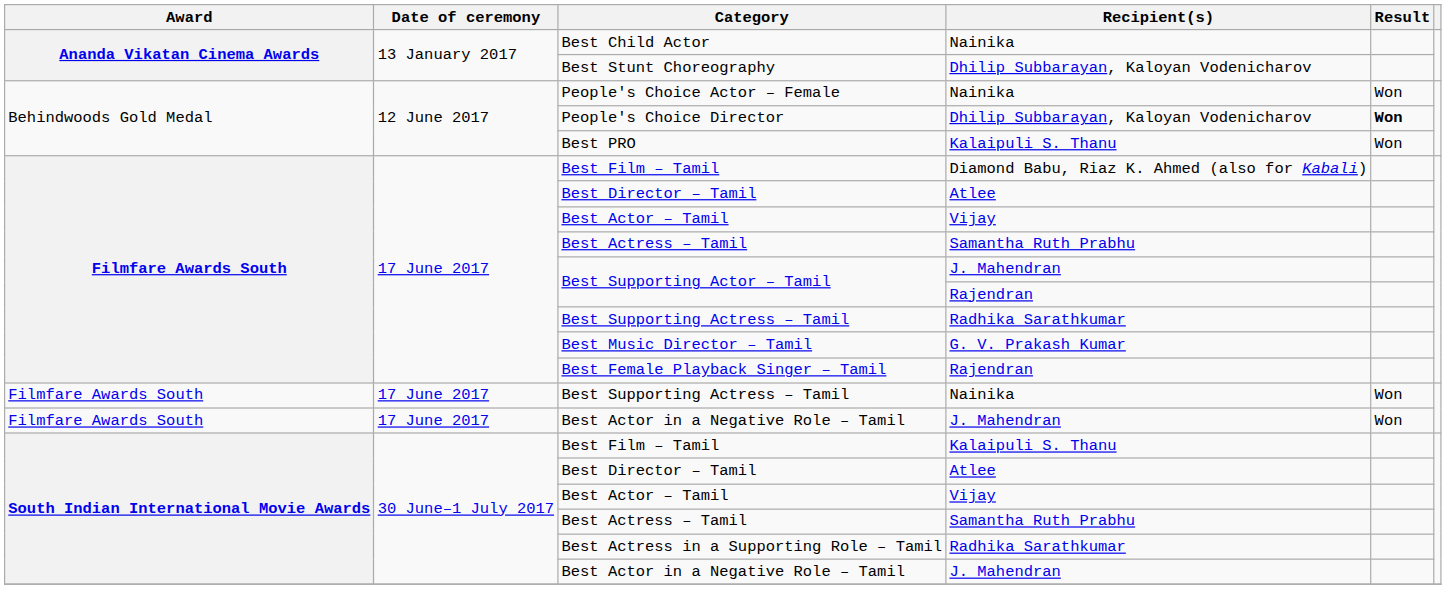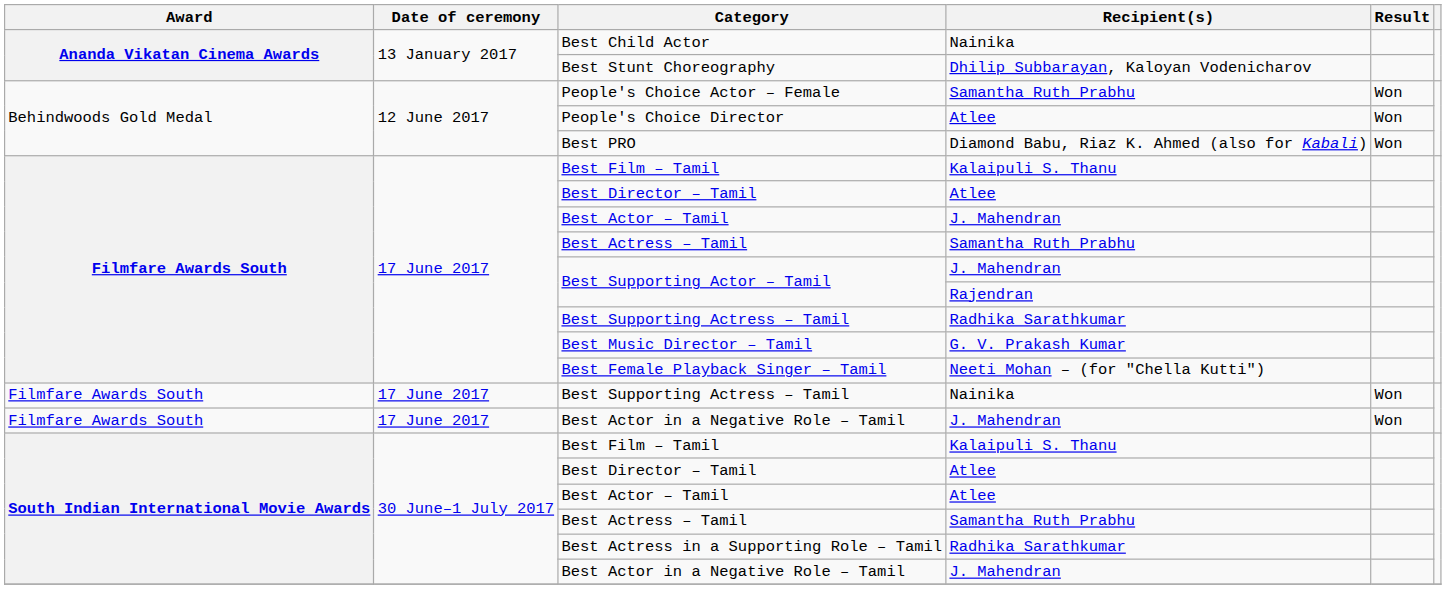People's Choice Actor – Female | Recipient(s): Nainika -> Samantha Ruth Prabhu
People's Choice Director | Recipient(s): Dhilip Subbarayan, Kaloyan Vodenicharov -> Atlee
People's Choice Director | Result: bold -> normal
Best PRO | Recipient(s): Kalaipuli S. Thanu -> Diamond Babu, Riaz K. Ahmed (also for Kabali)
Filmfare Awards South / Best Film – Tamil | Recipient(s): Diamond Babu, Riaz K. Ahmed (also for Kabali) -> Kalaipuli S. Thanu
Filmfare Awards South / Best Actor – Tamil | Recipient(s): Vijay -> J. Mahendran
Best Female Playback Singer – Tamil | Recipient(s): Rajendran -> Neeti Mohan – (for "Chella Kutti")
South Indian International Movie Awards / Best Actor – Tamil | Recipient(s): Vijay -> Atlee
